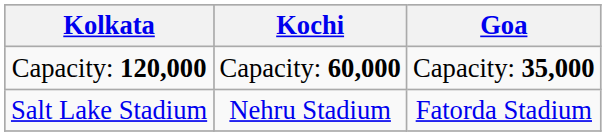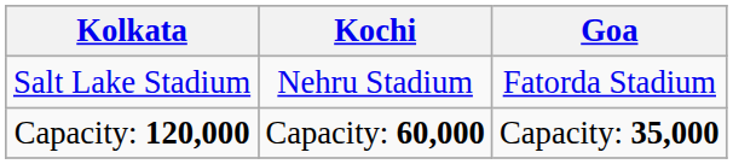rows swapped: Salt Lake Stadium <-> Capacity: 120,000
